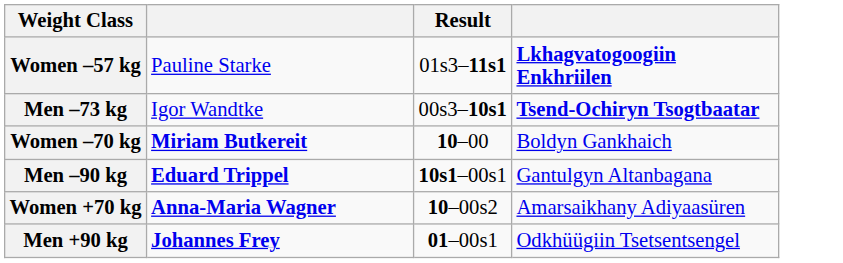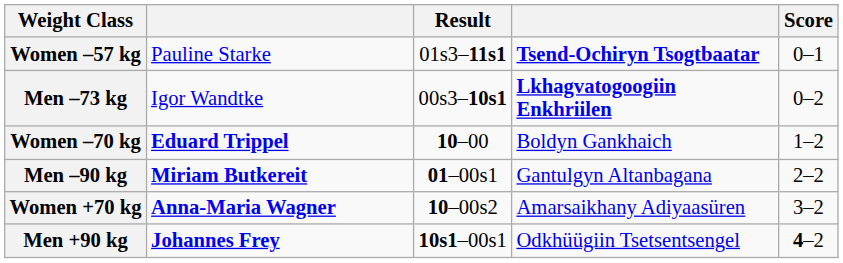+ column: Score | 0–1 | 0–2 | 1–2 | 2–2 | 3–2 | 4–2
Women –57 kg | column 4: Lkhagvatogoogiin Enkhriilen -> Tsend-Ochiryn Tsogtbaatar
Men –73 kg | column 4: Tsend-Ochiryn Tsogtbaatar -> Lkhagvatogoogiin Enkhriilen
Women –70 kg | column 2: Miriam Butkereit -> Eduard Trippel
Men –90 kg | column 2: Eduard Trippel -> Miriam Butkereit
Men –90 kg | Result: 10s1–00s1 -> 01–00s1
Men +90 kg | Result: 01–00s1 -> 10s1–00s1
